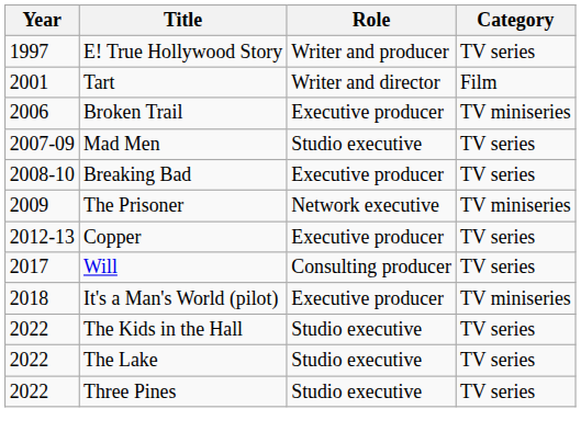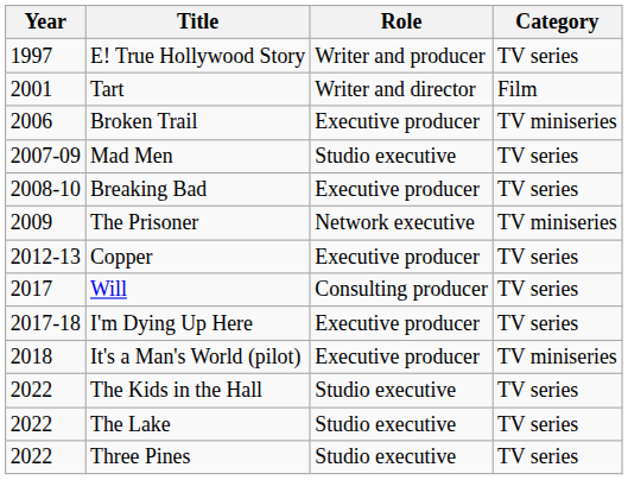+ row: 2017-18 | I'm Dying Up Here | Executive producer | TV series
